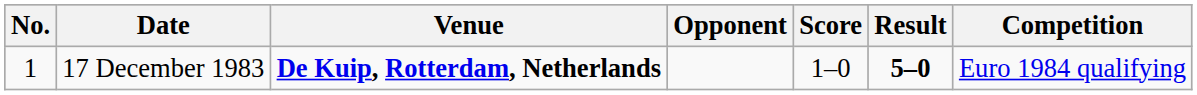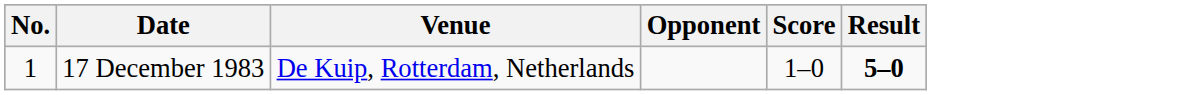- column: Competition | Euro 1984 qualifying
17 December 1983 | Venue: bold -> normal
